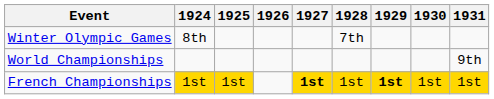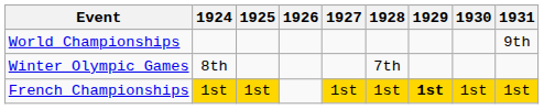rows swapped: Winter Olympic Games <-> World Championships
French Championships | 1927: bold -> normal
